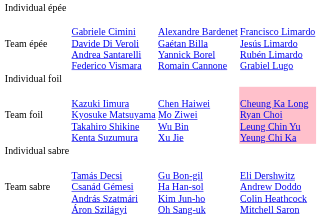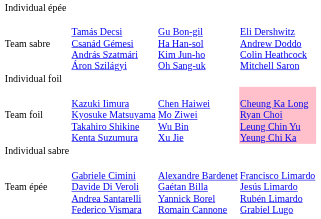rows swapped: Team épée <-> Team sabre
